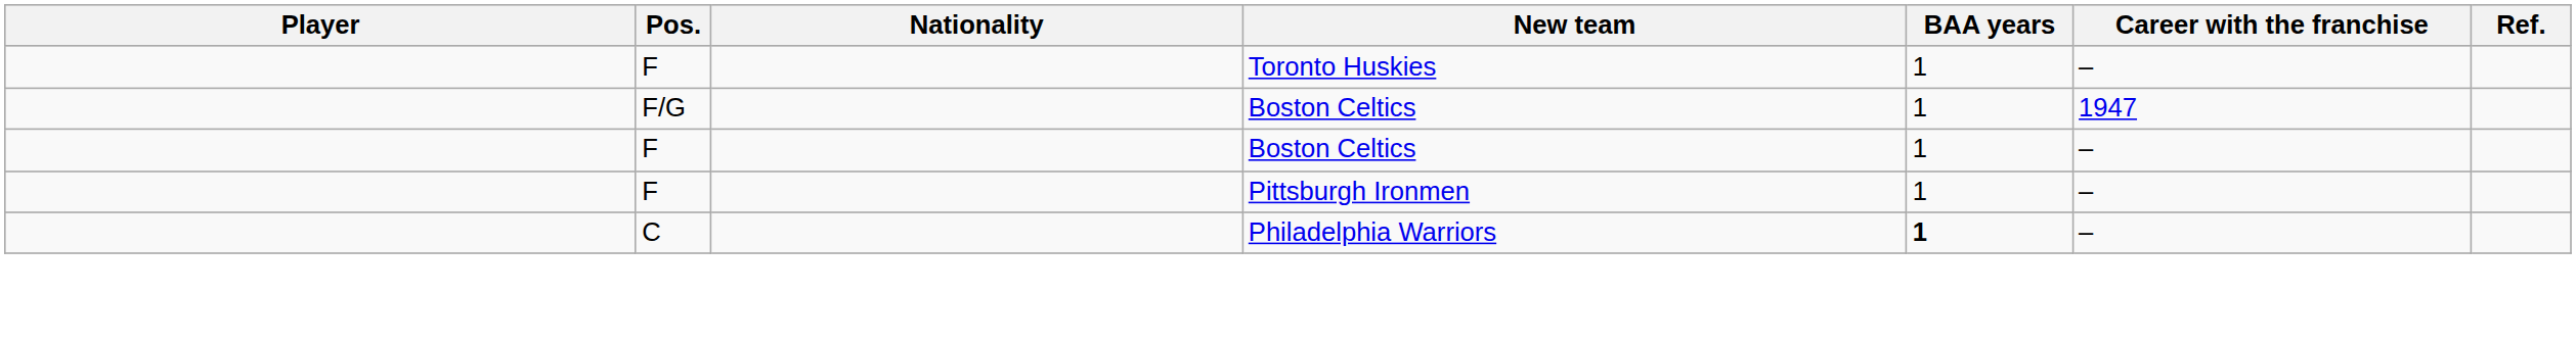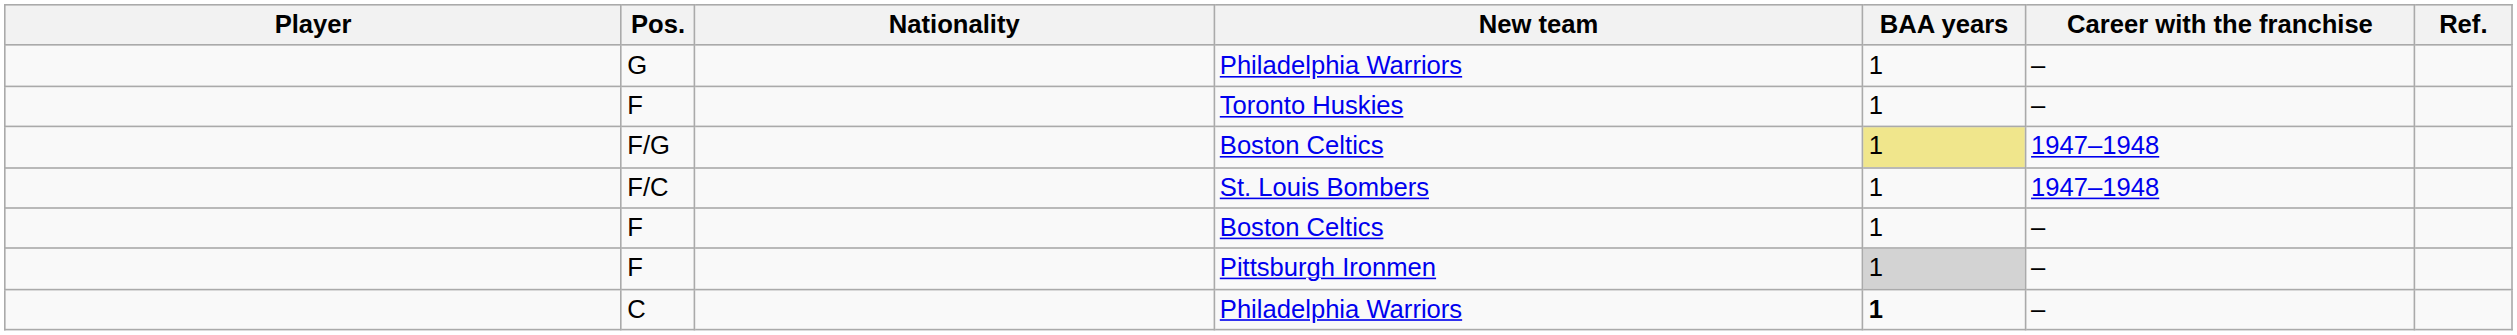+ row: G | Philadelphia Warriors | 1 | –
F/G | BAA years: no background -> khaki background
F/G | Career with the franchise: 1947 -> 1947–1948
+ row: F/C | St. Louis Bombers | 1 | 1947–1948
F / Pittsburgh Ironmen | BAA years: no background -> lightgrey background
